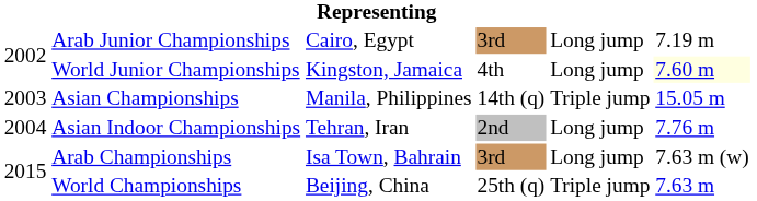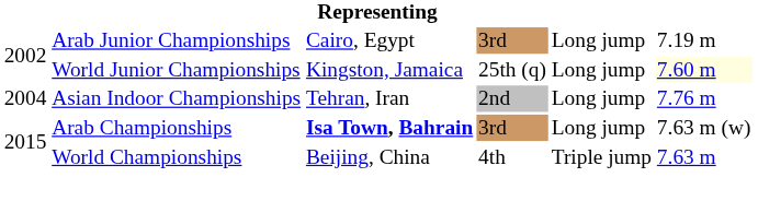World Junior Championships | column 4: 4th -> 25th (q)
- row: 2003 | Asian Championships | Manila, Philippines | 14th (q) | Triple jump | 15.05 m
Arab Championships | column 3: normal -> bold
World Championships | column 4: 25th (q) -> 4th
